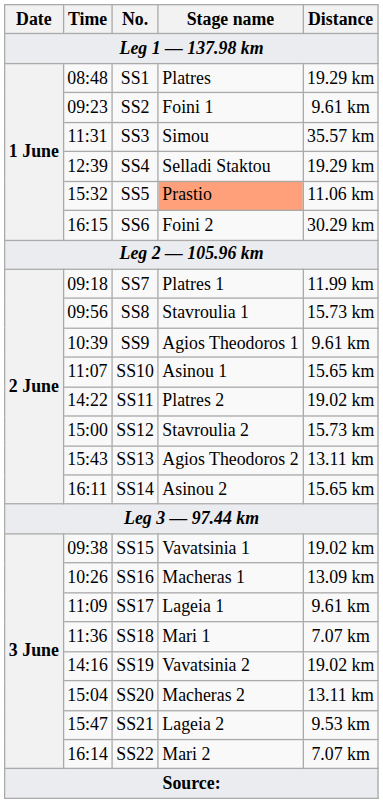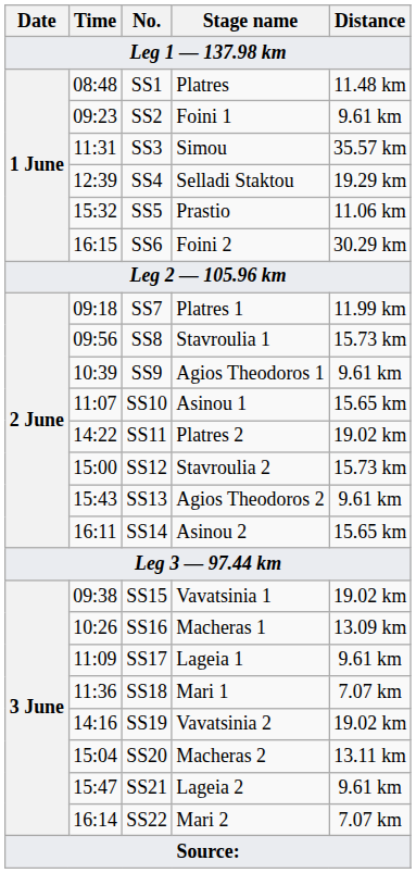SS1 | Distance: 19.29 km -> 11.48 km
SS5 | Stage name: lightsalmon background -> no background
SS13 | Distance: 13.11 km -> 9.61 km
SS21 | Distance: 9.53 km -> 9.61 km
